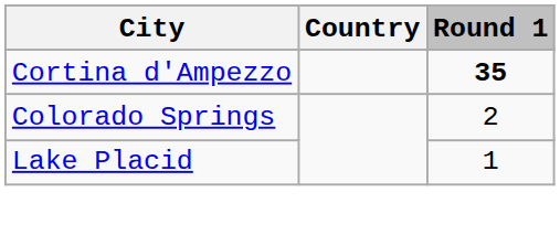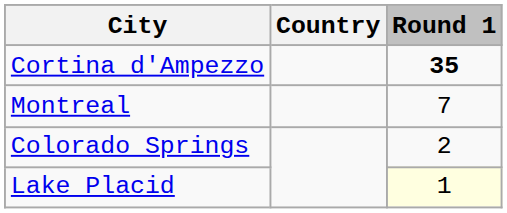+ row: Montreal | 7
Lake Placid | Round 1: no background -> lightyellow background
